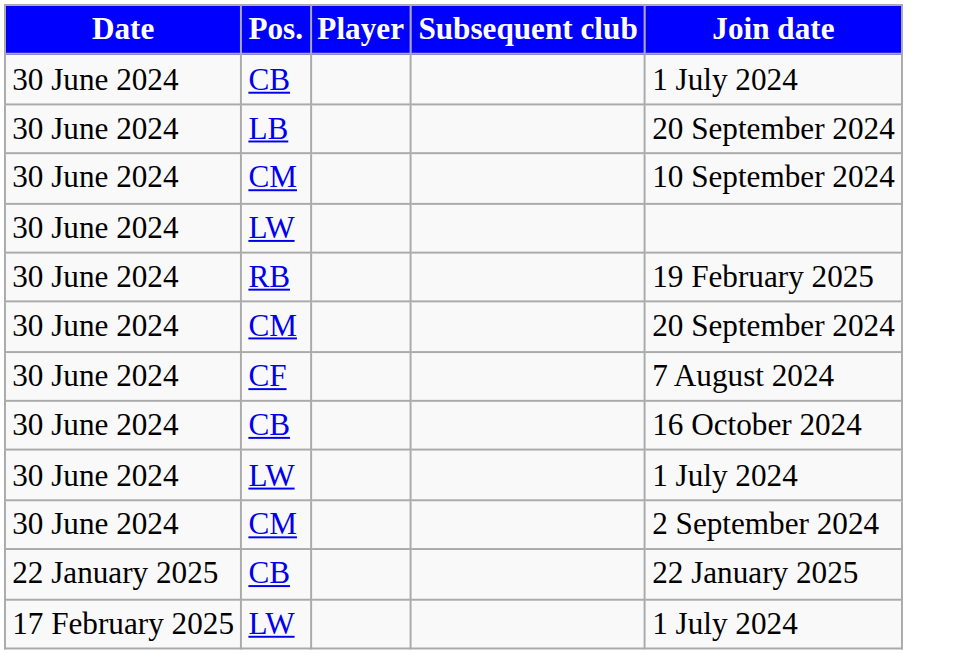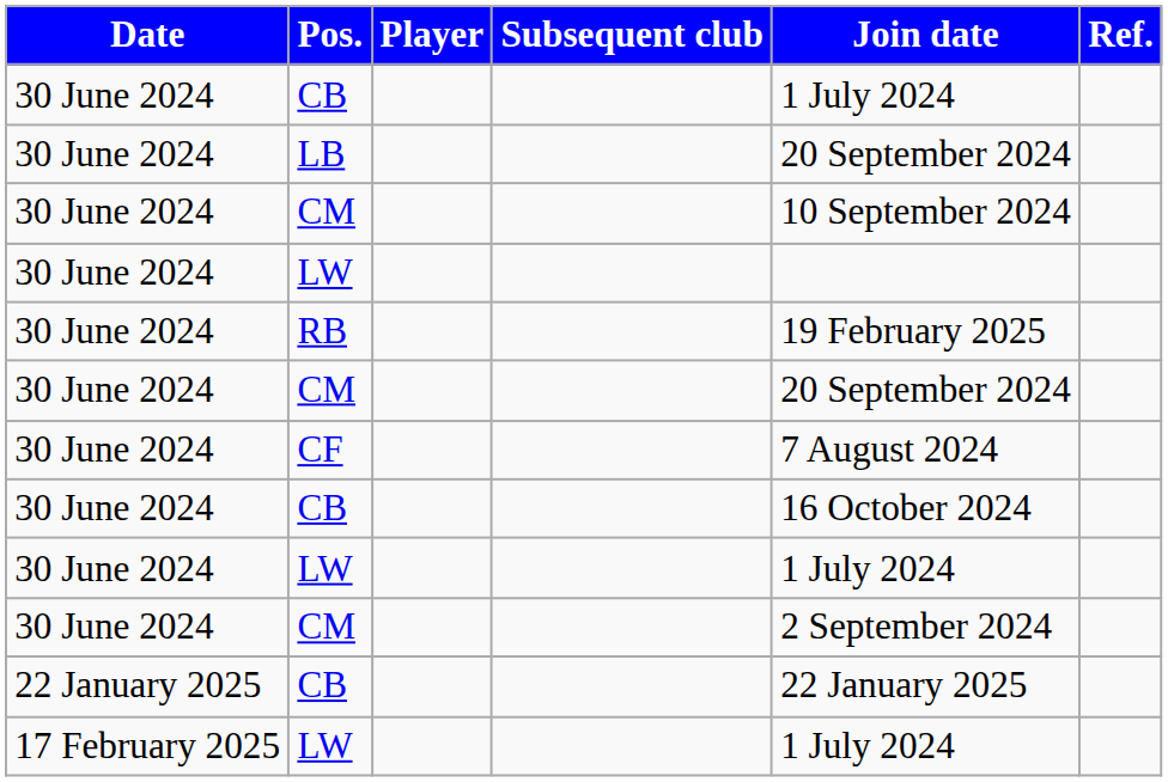+ column: Ref.
